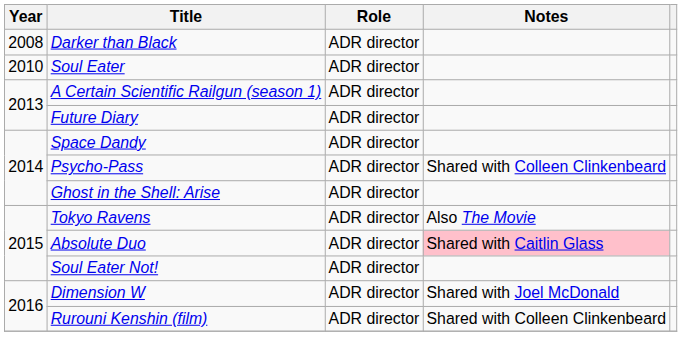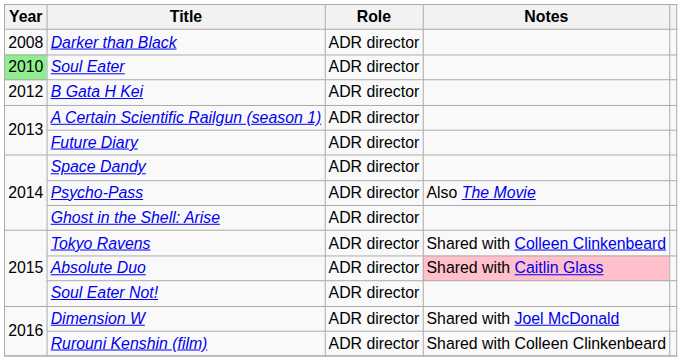Soul Eater | Year: no background -> lightgreen background
+ row: 2012 | B Gata H Kei | ADR director
Psycho-Pass | Notes: Shared with Colleen Clinkenbeard -> Also The Movie
Tokyo Ravens | Notes: Also The Movie -> Shared with Colleen Clinkenbeard
